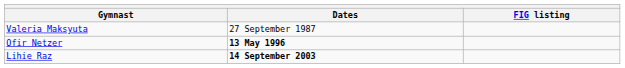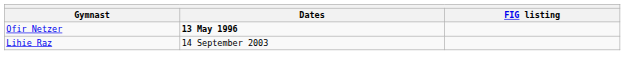- row: Valeria Maksyuta | 27 September 1987
Lihie Raz | Dates: bold -> normal
